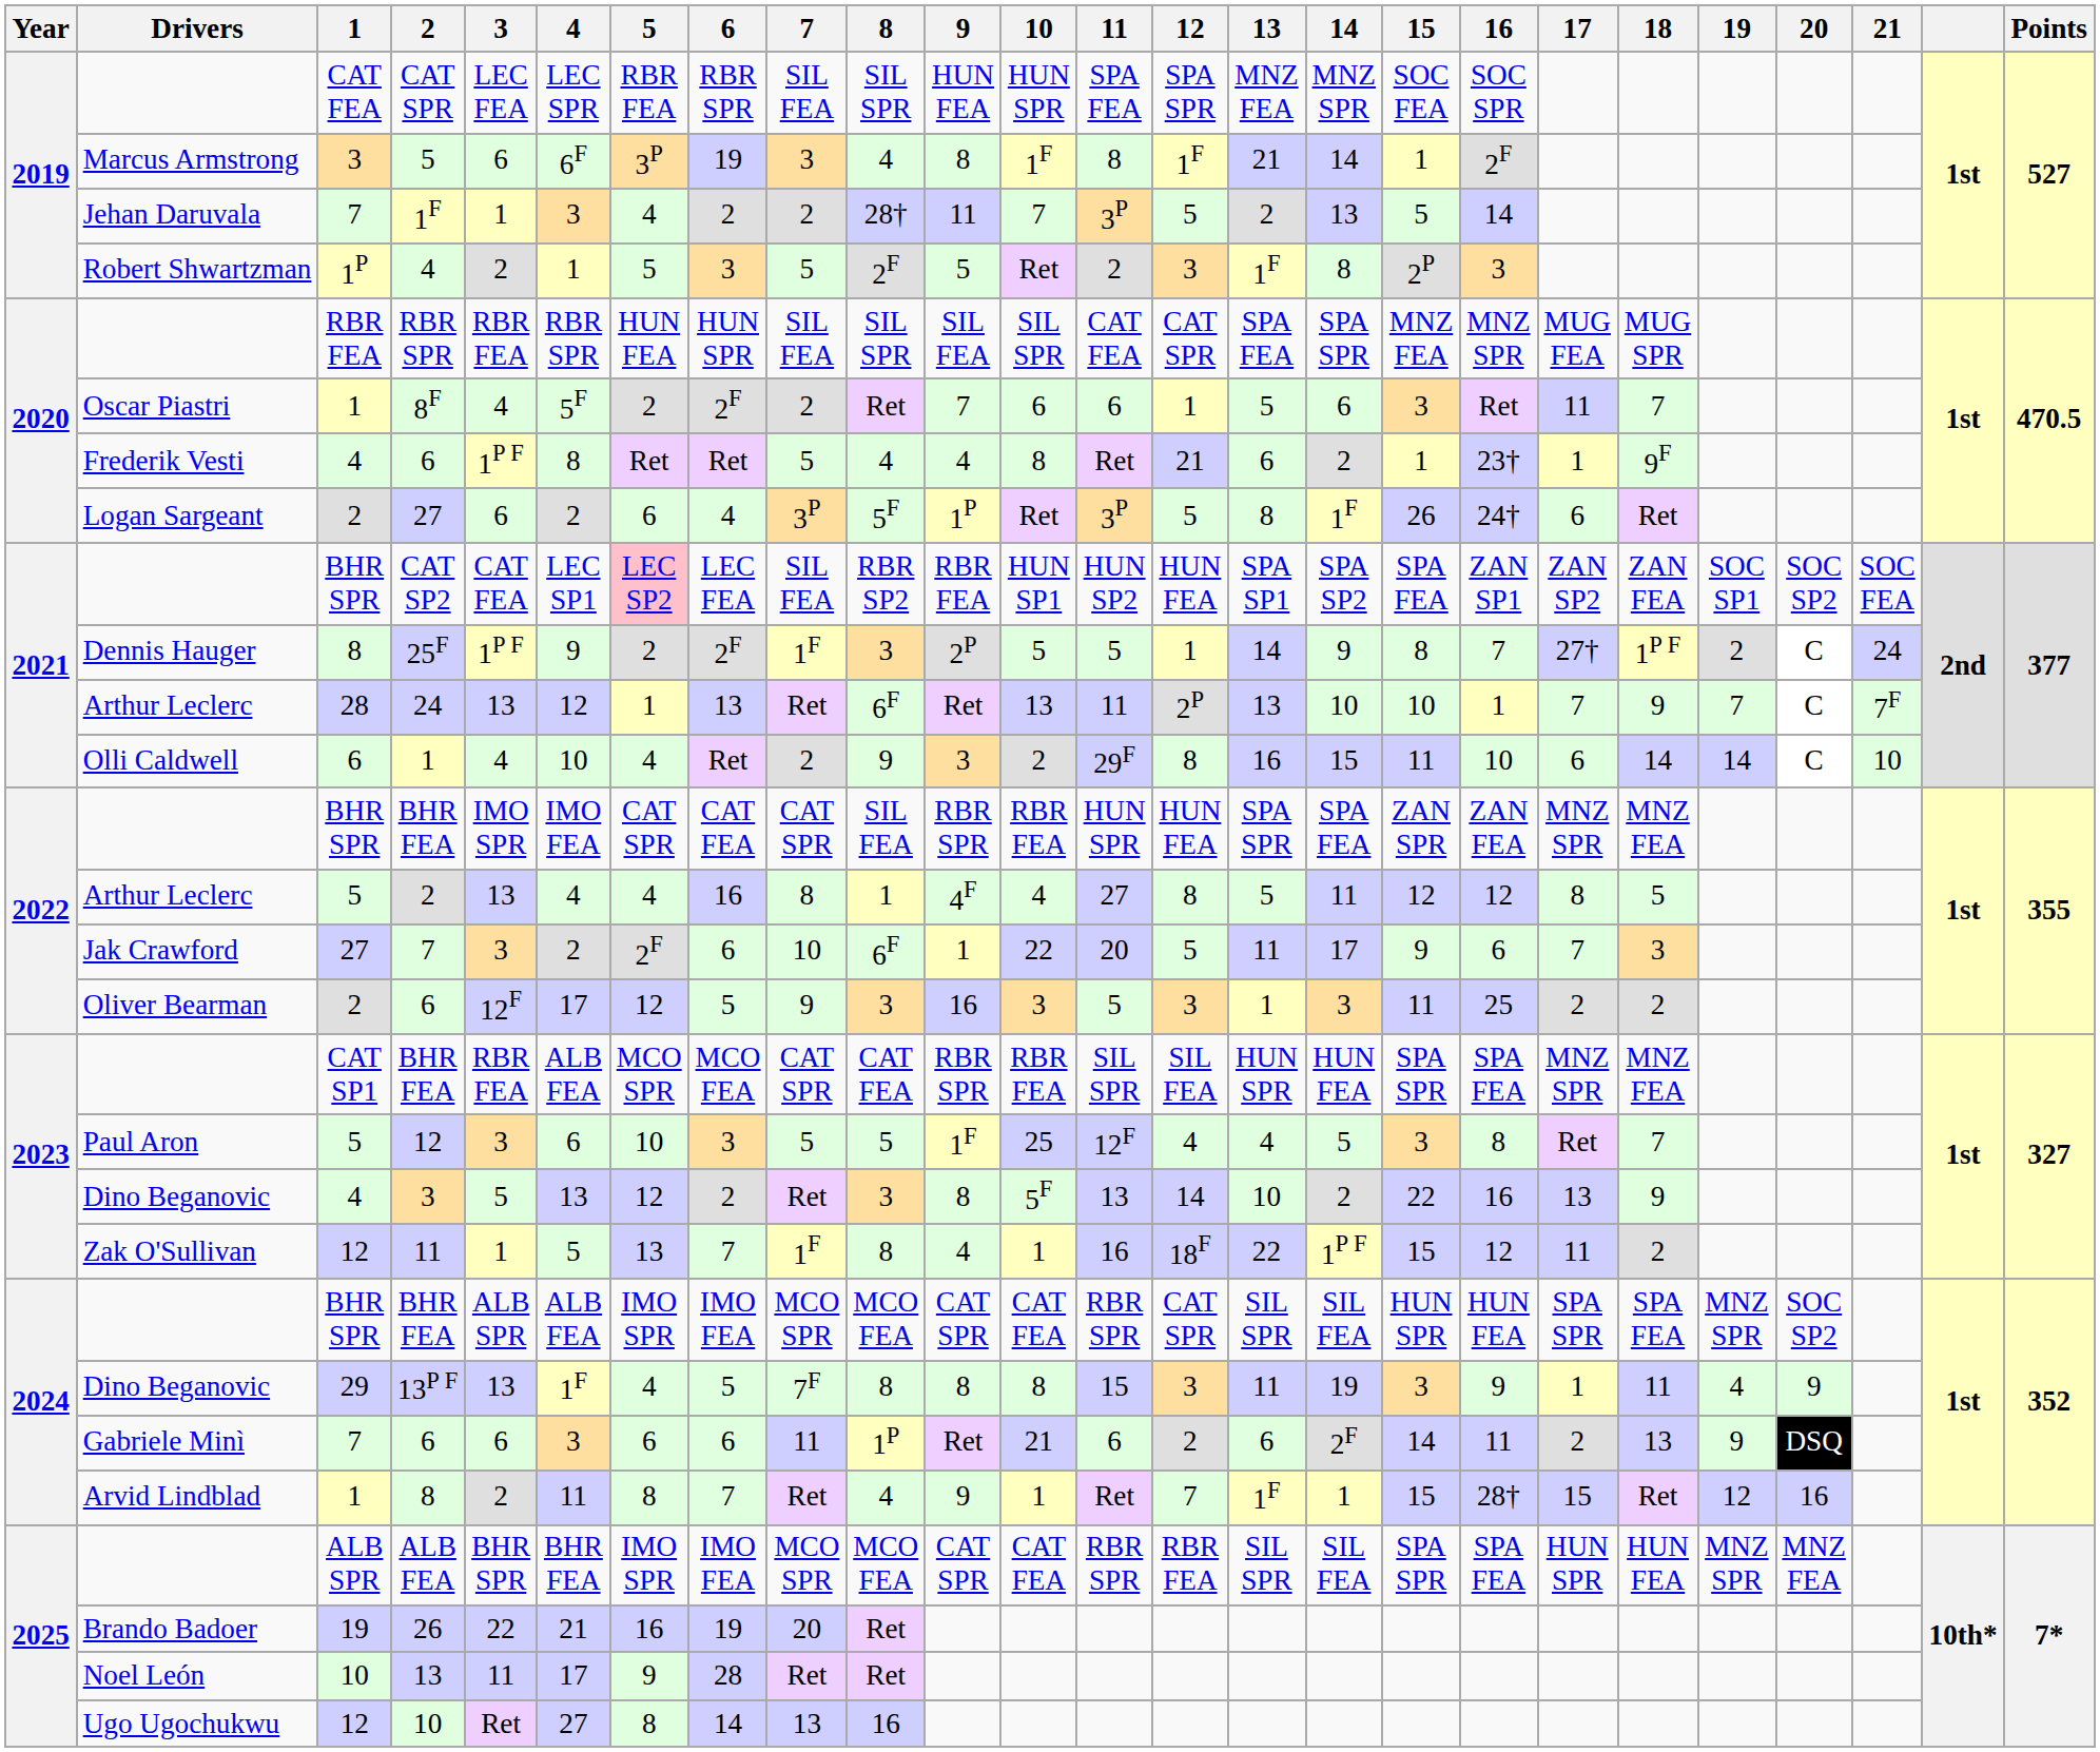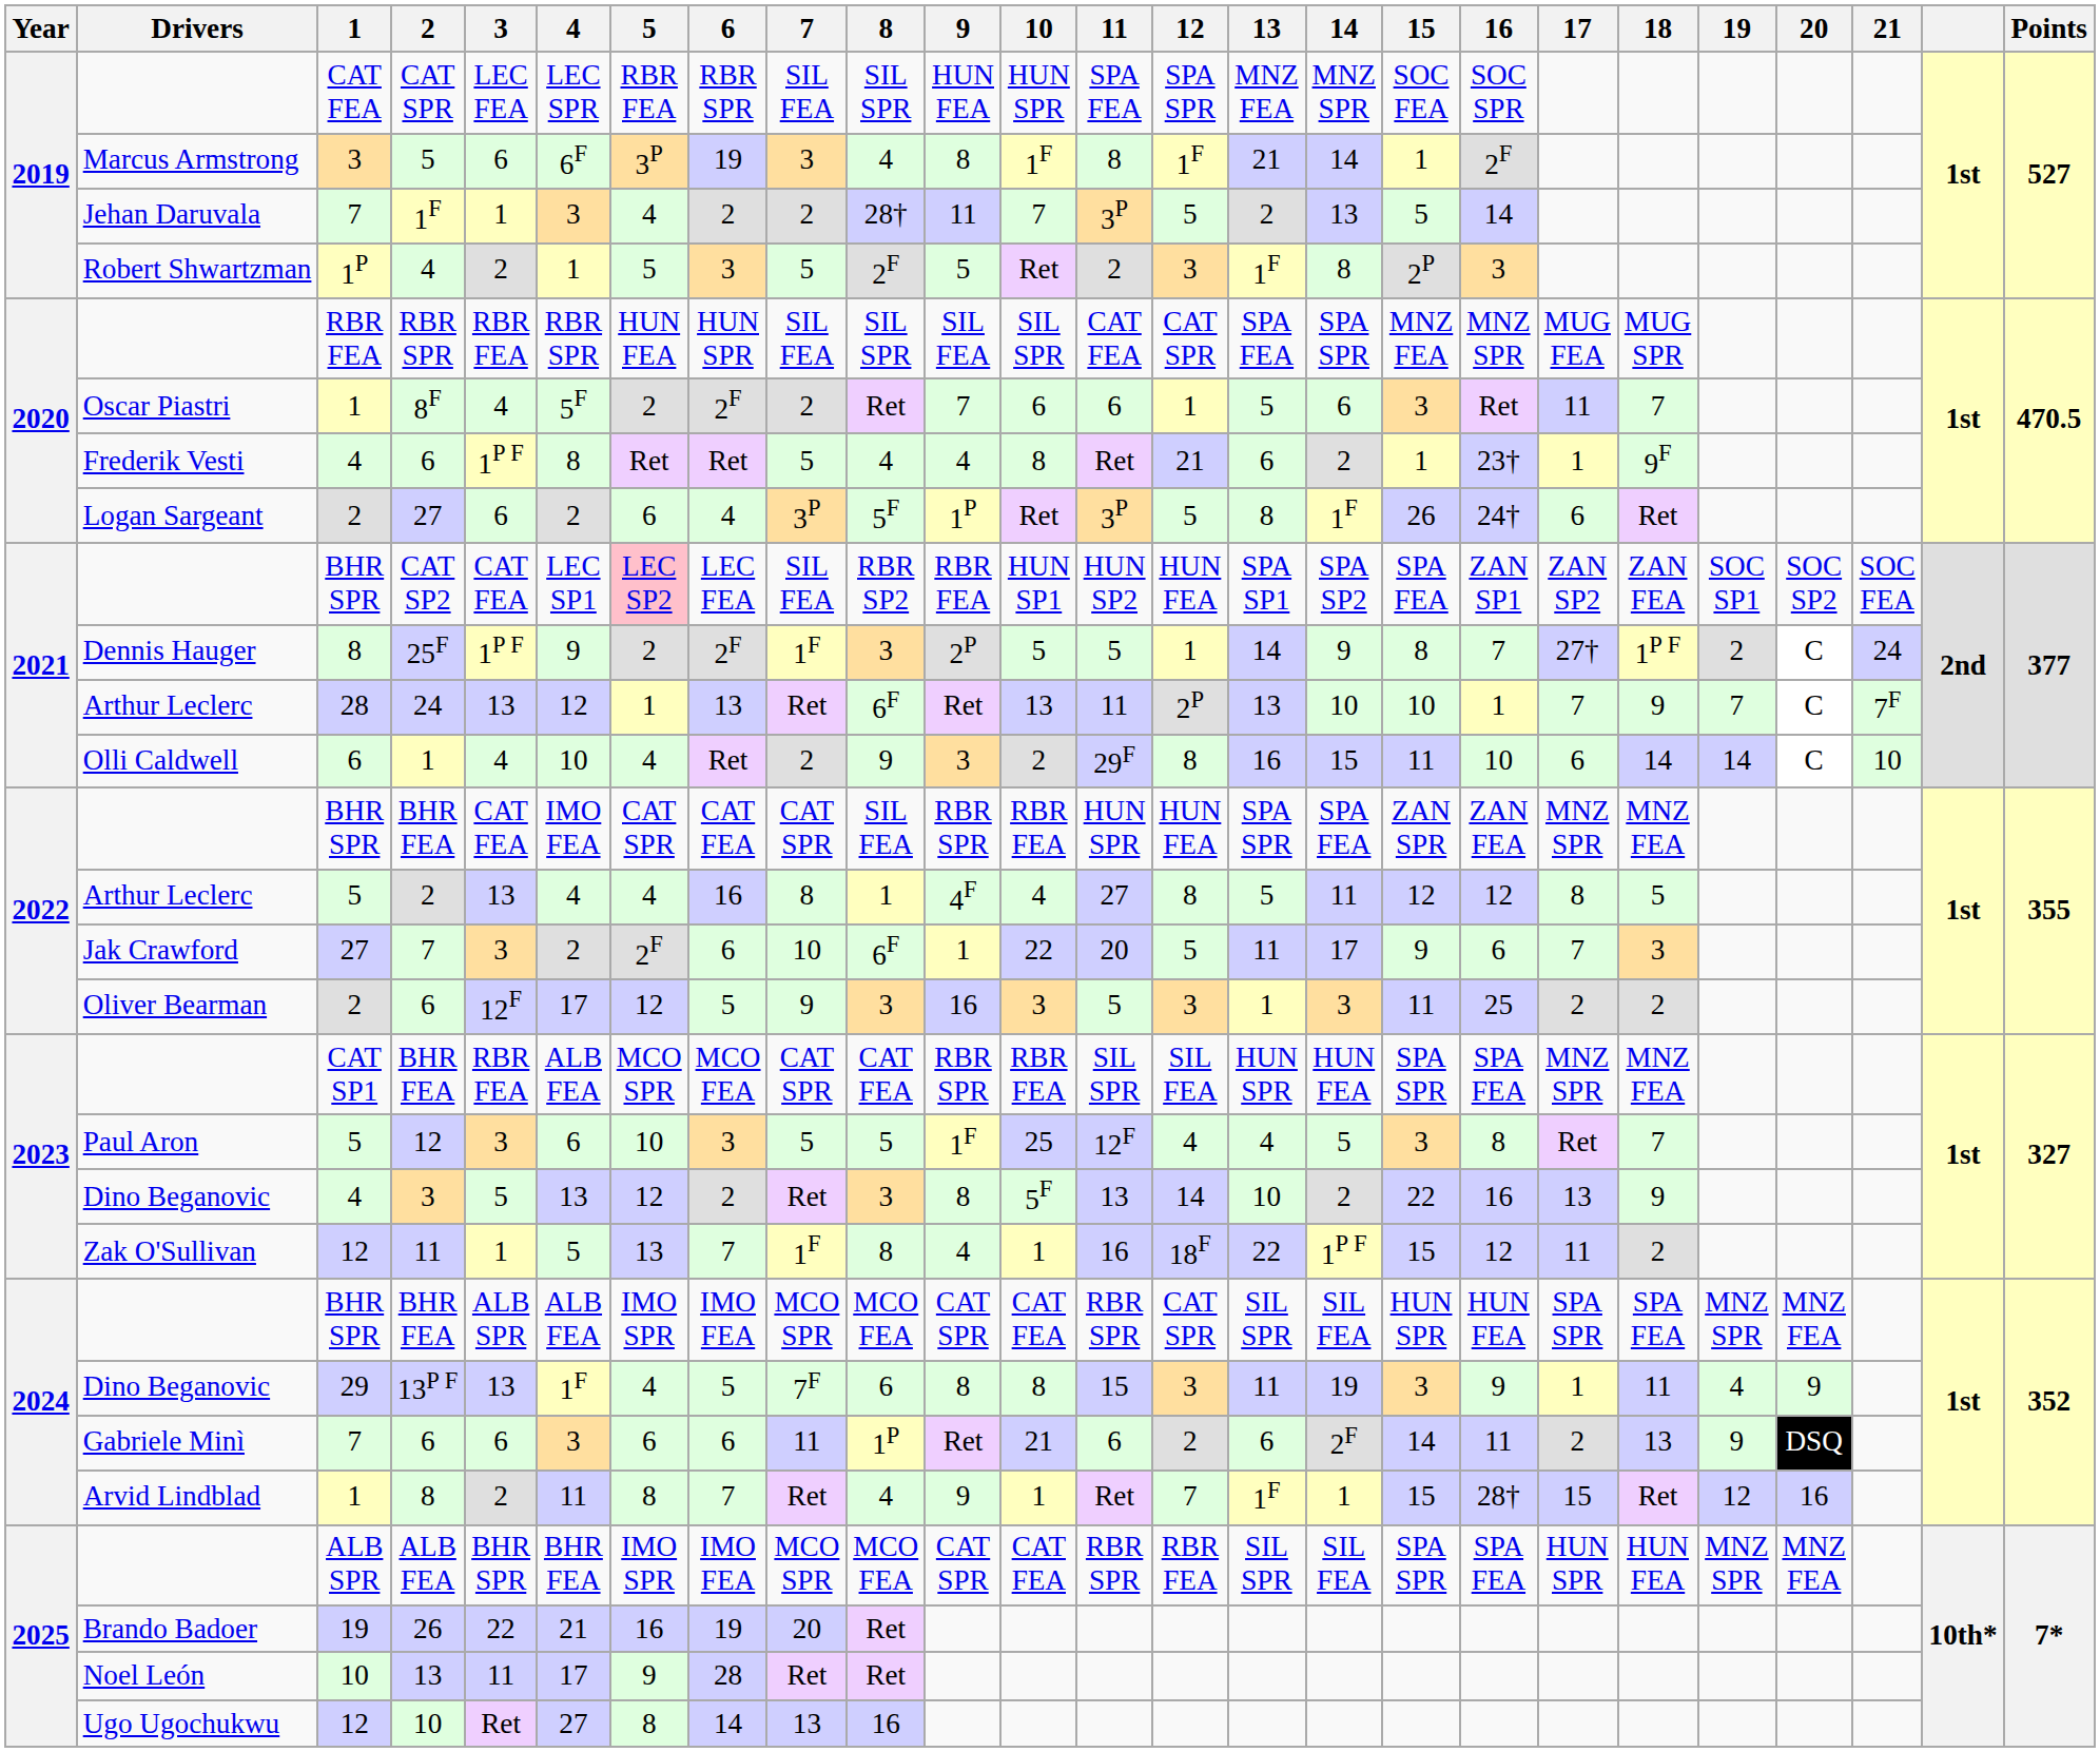2022 / BHR FEA | 3: IMO SPR -> CAT FEA
2024 / BHR FEA | 20: SOC SP2 -> MNZ FEA
13P F | 8: 8 -> 6
